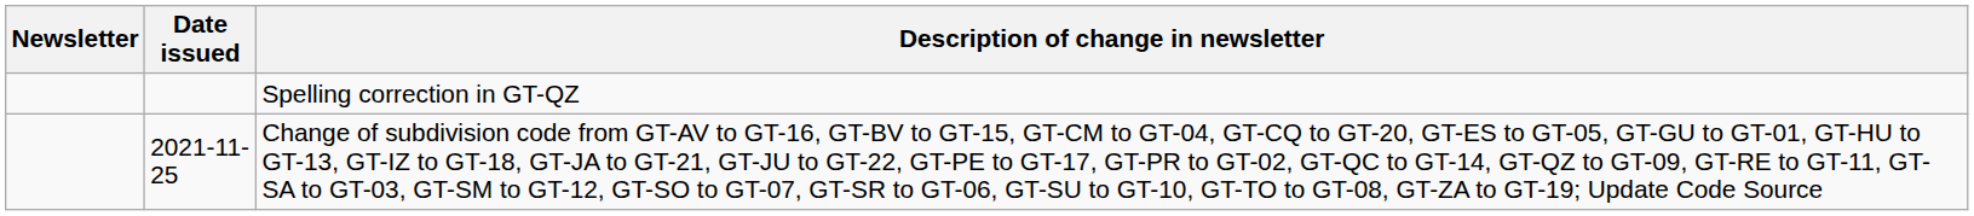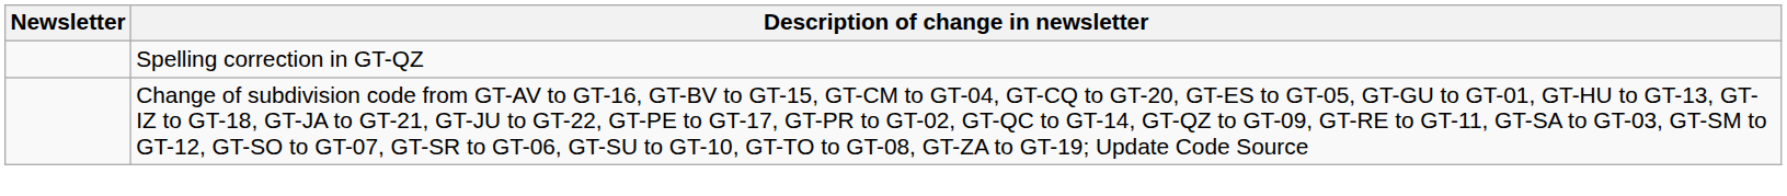- column: Date issued | 2021-11-25
